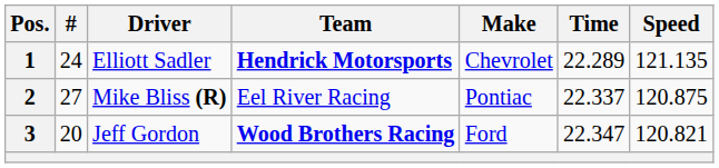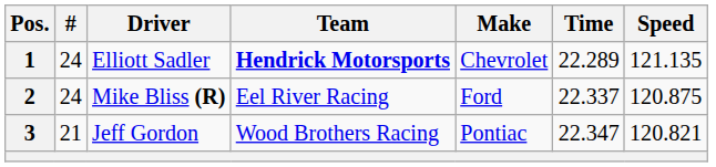2 | #: 27 -> 24
2 | Make: Pontiac -> Ford
3 | #: 20 -> 21
3 | Team: bold -> normal
3 | Make: Ford -> Pontiac
